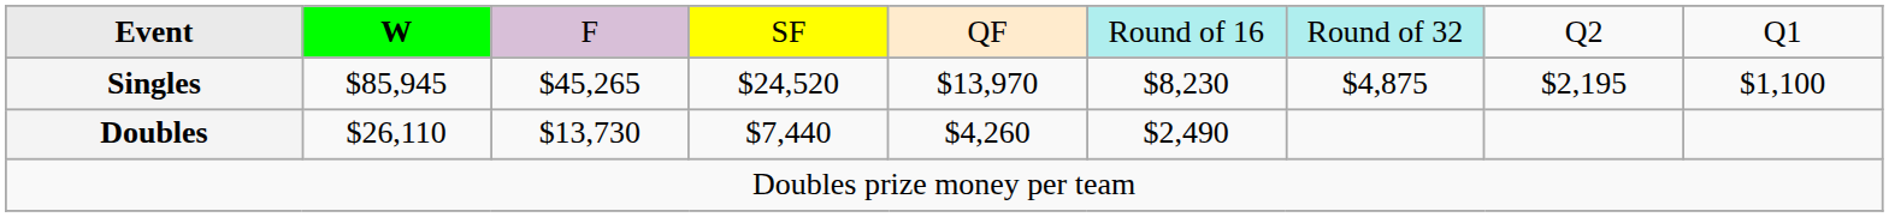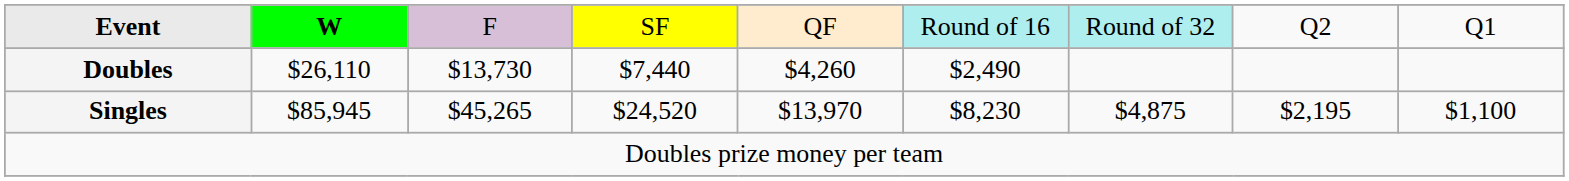rows swapped: Singles <-> Doubles
